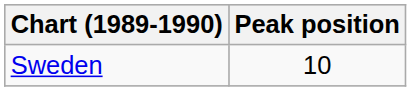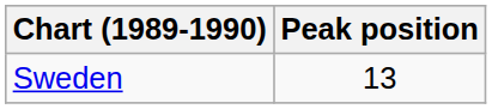Sweden | Peak position: 10 -> 13
